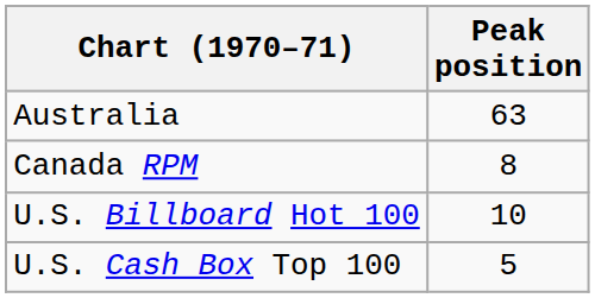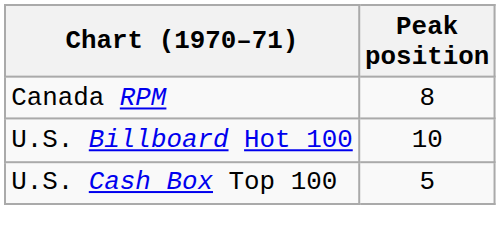- row: Australia | 63
